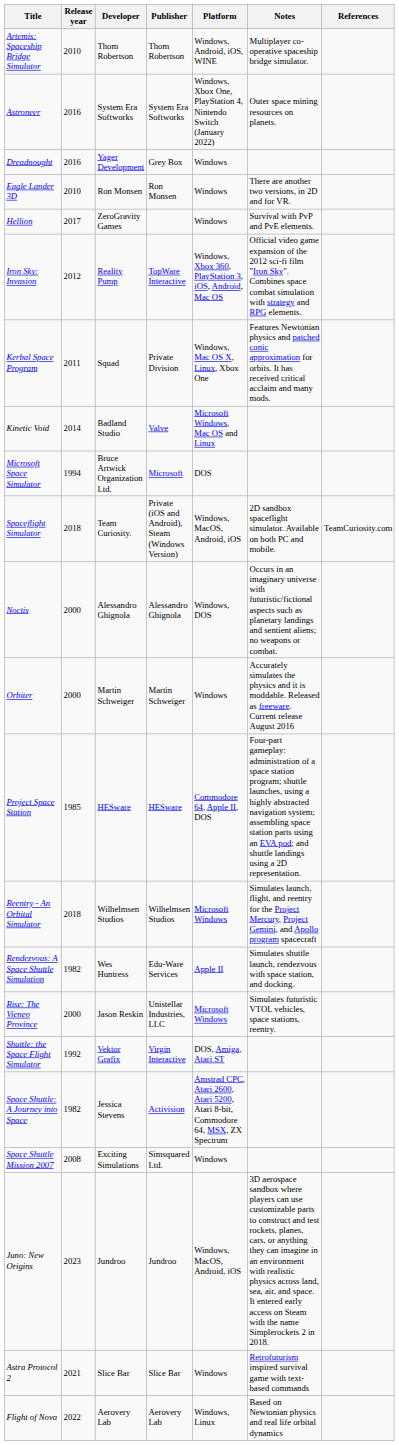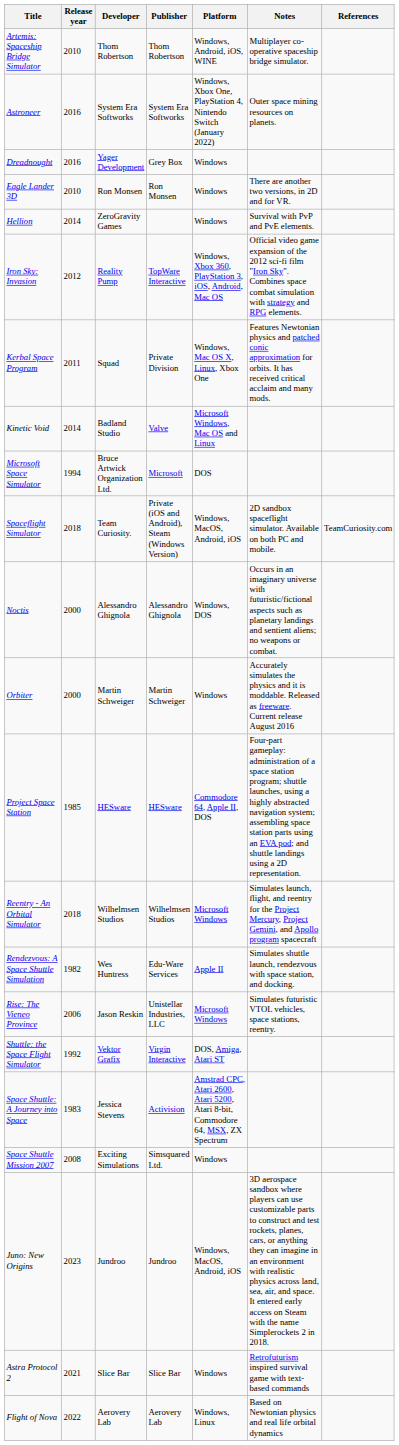Hellion | Release year: 2017 -> 2014
Rise: The Vieneo Province | Release year: 2000 -> 2006
Space Shuttle: A Journey into Space | Release year: 1982 -> 1983
